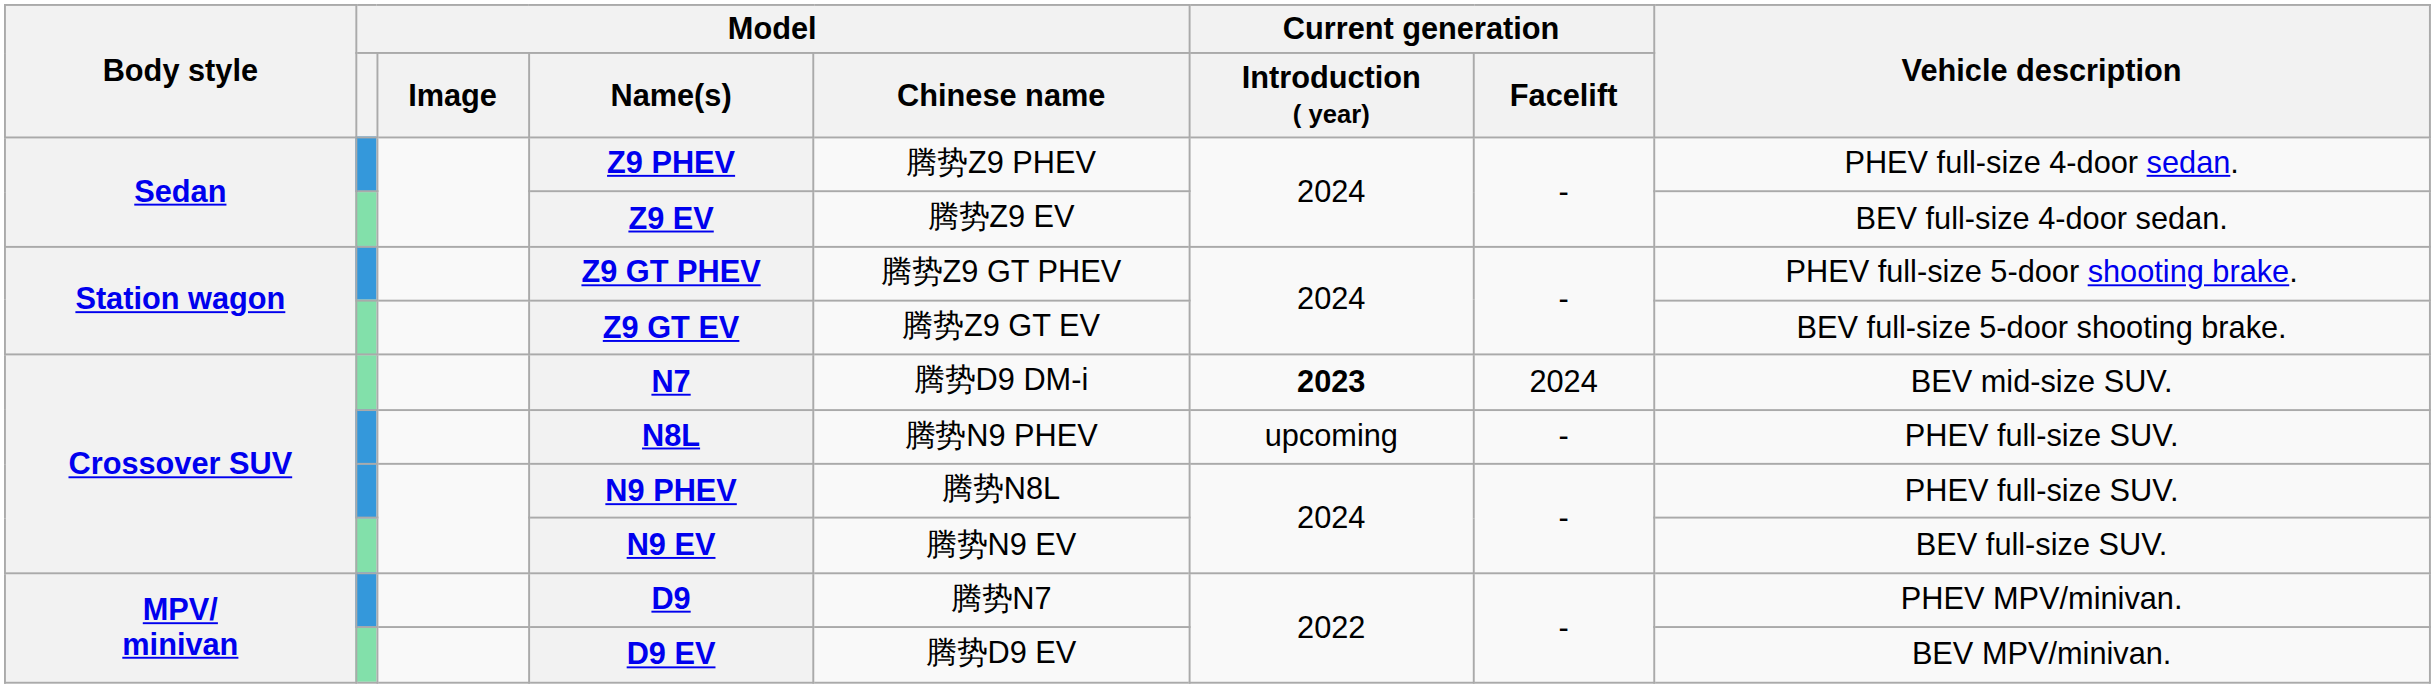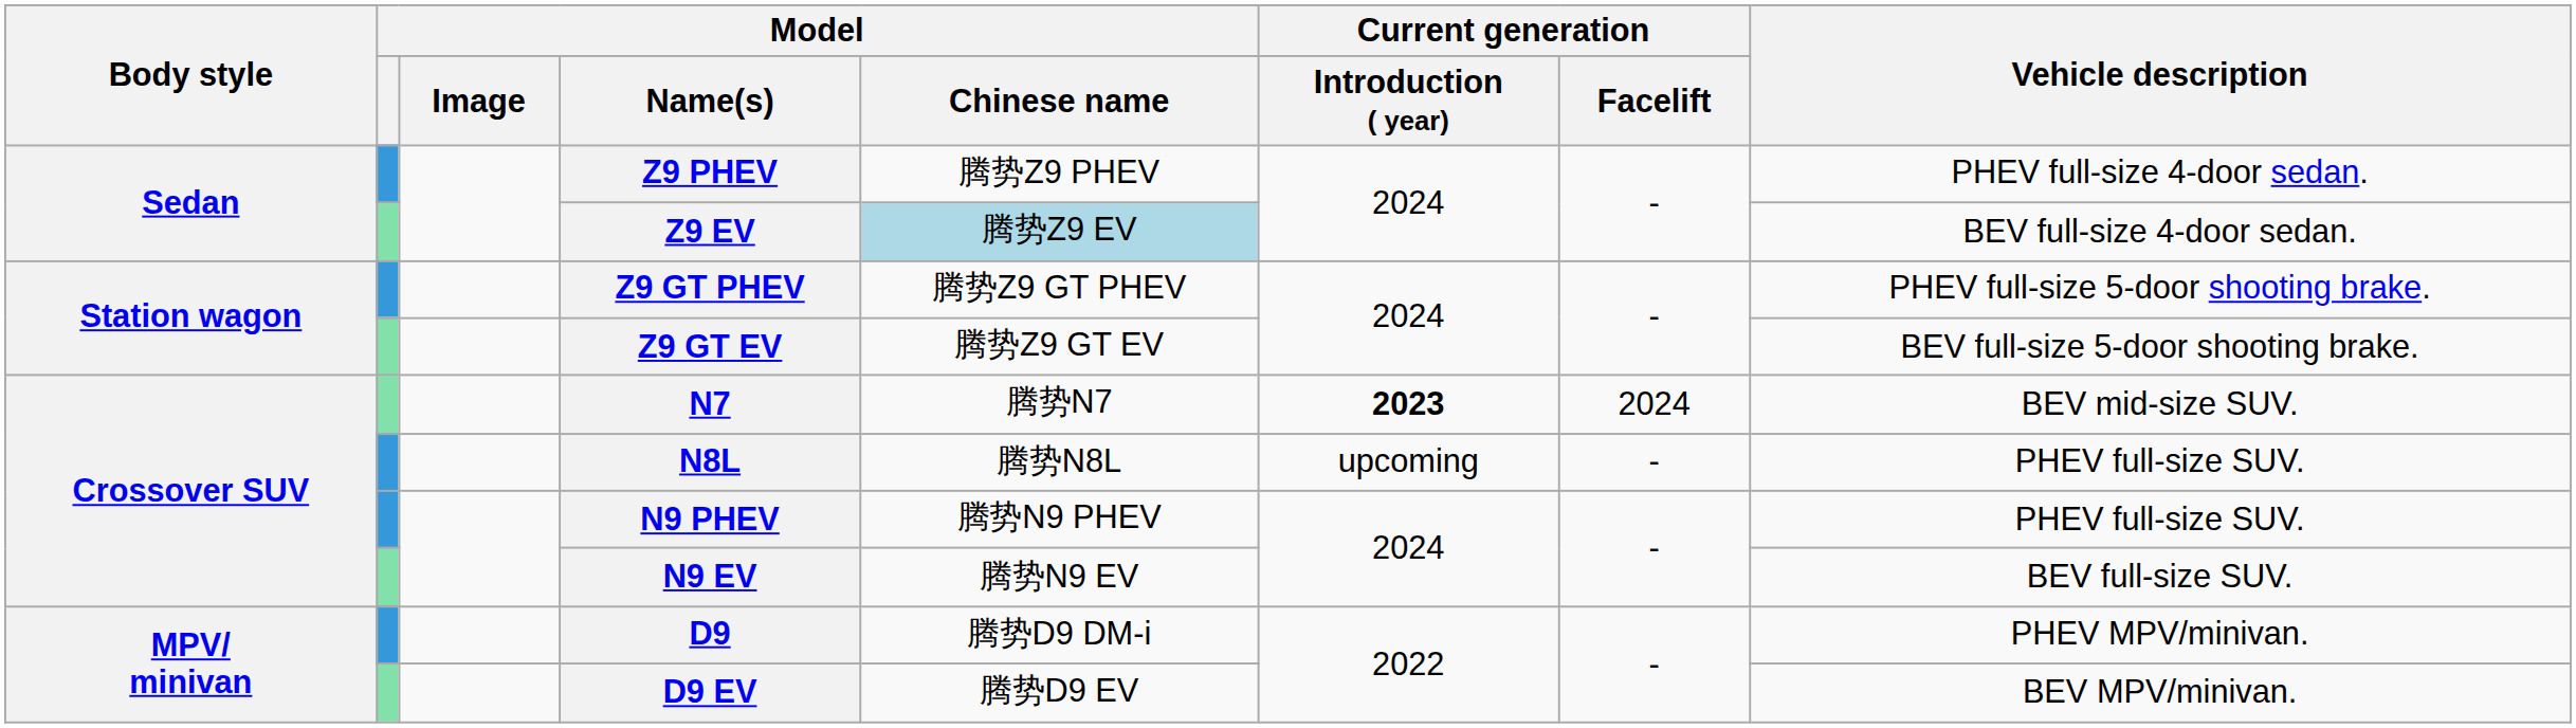Z9 EV | Model / Chinese name: no background -> lightblue background
N7 | Model / Chinese name: 腾势D9 DM-i -> 腾势N7
N8L | Model / Chinese name: 腾势N9 PHEV -> 腾势N8L
N9 PHEV | Model / Chinese name: 腾势N8L -> 腾势N9 PHEV
D9 | Model / Chinese name: 腾势N7 -> 腾势D9 DM-i
